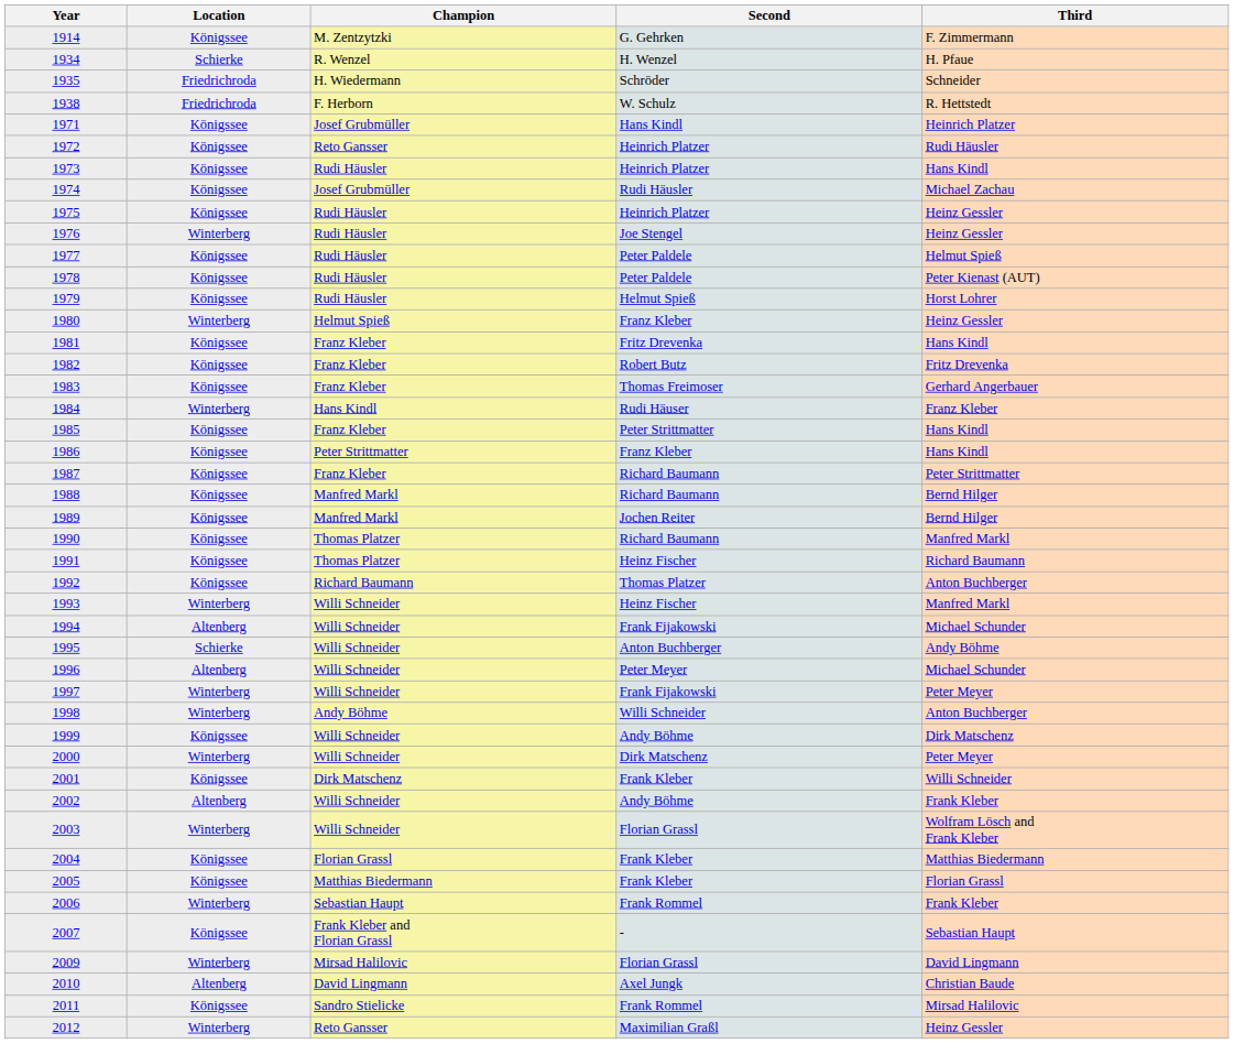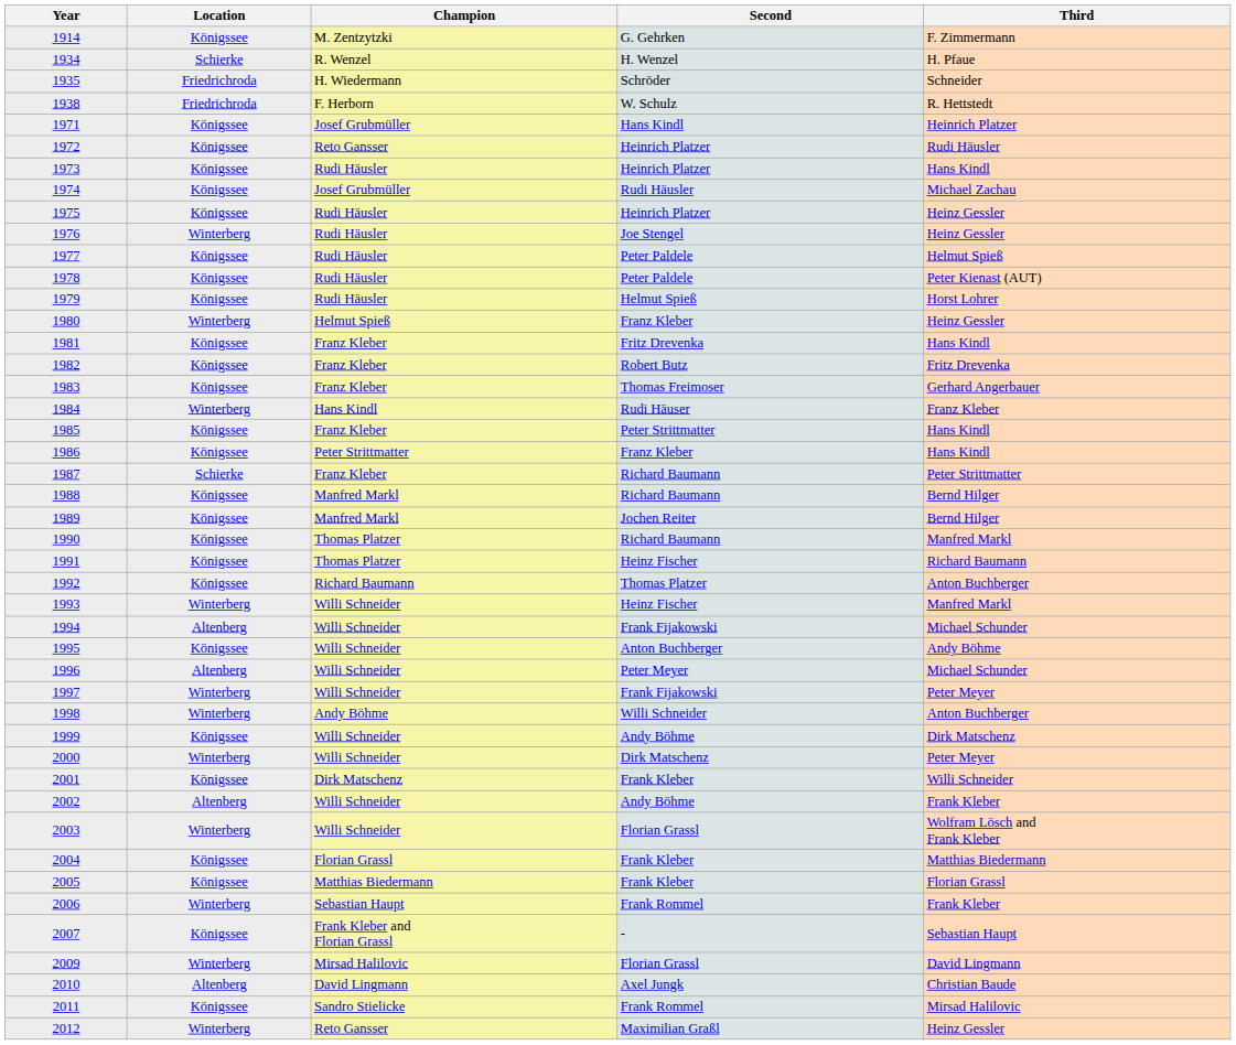1987 | Location: Königssee -> Schierke
1995 | Location: Schierke -> Königssee
